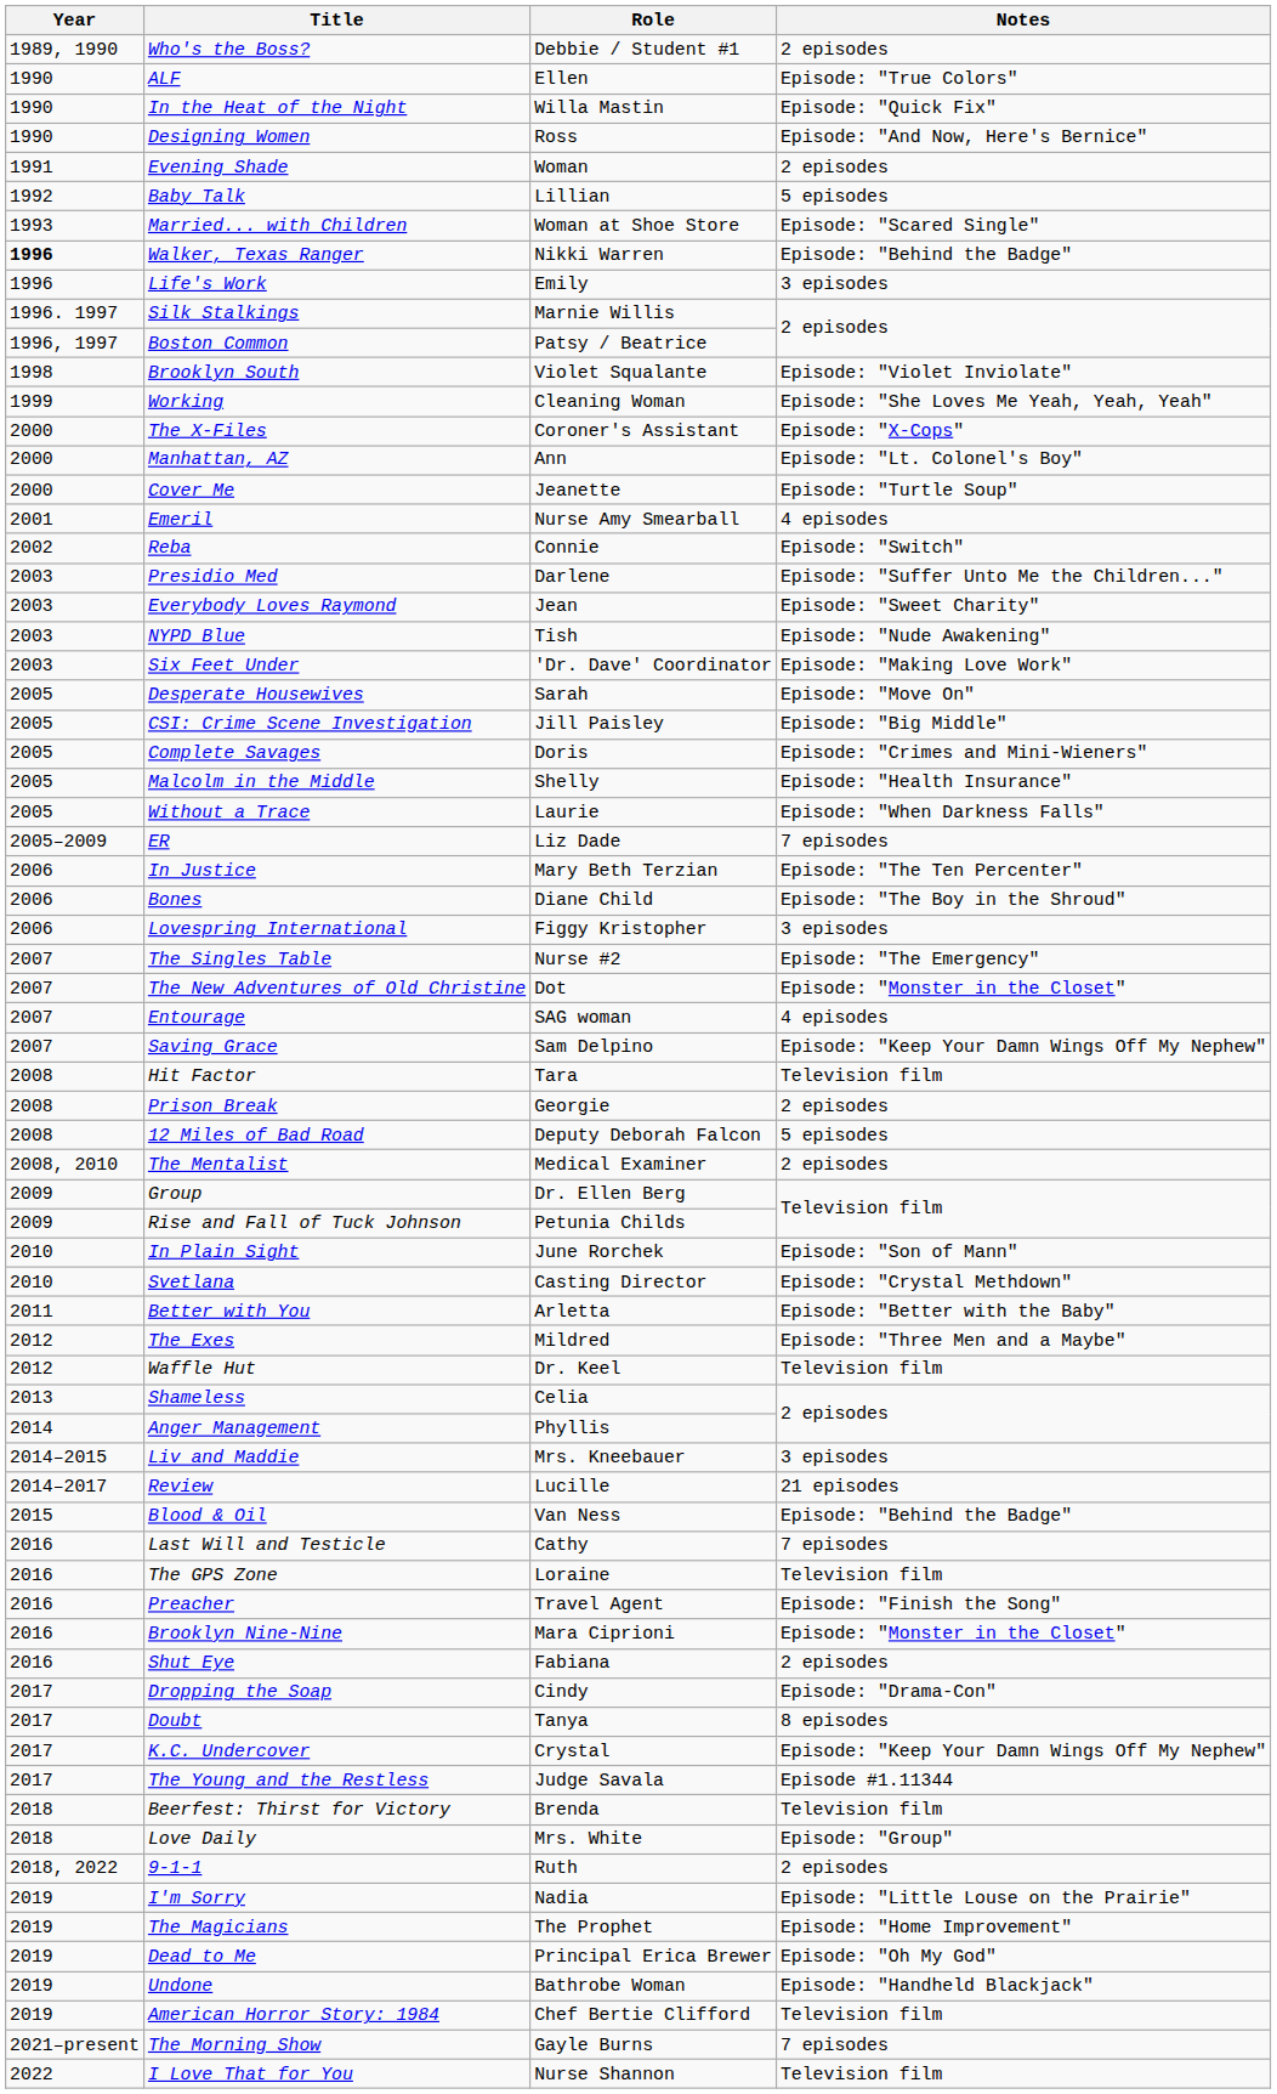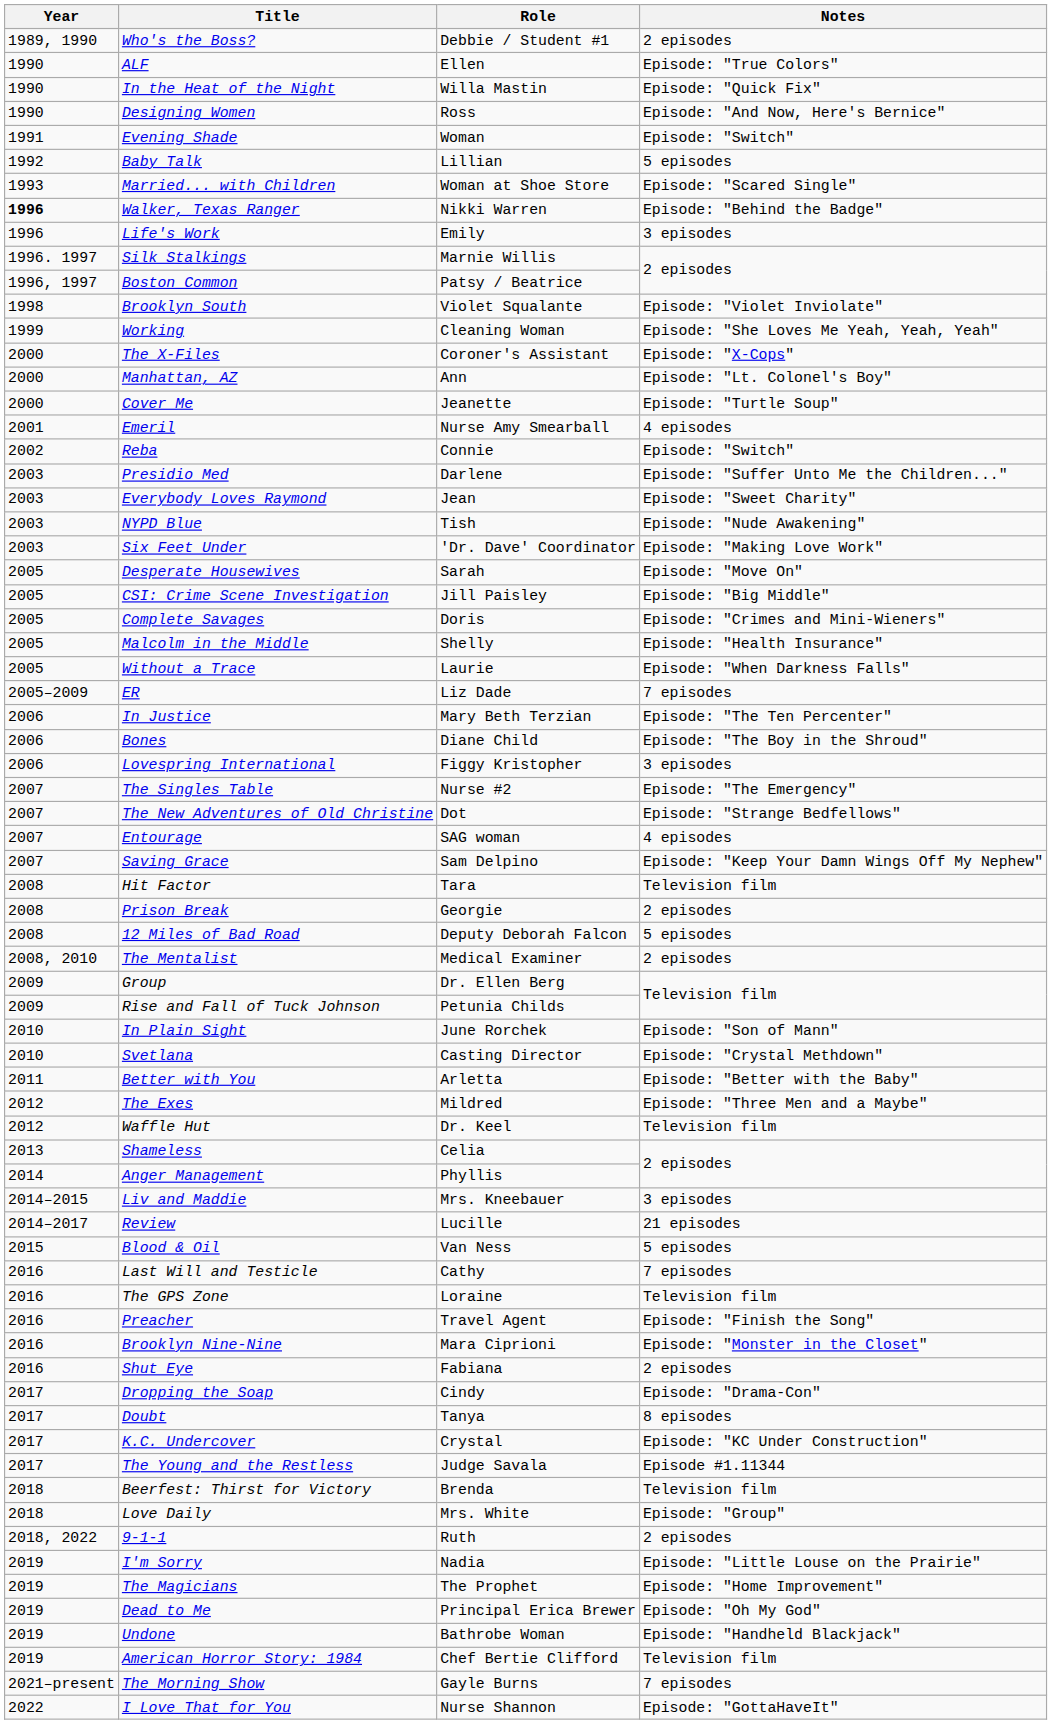Evening Shade | Notes: 2 episodes -> Episode: "Switch"
The New Adventures of Old Christine | Notes: Episode: "Monster in the Closet" -> Episode: "Strange Bedfellows"
Blood & Oil | Notes: Episode: "Behind the Badge" -> 5 episodes
K.C. Undercover | Notes: Episode: "Keep Your Damn Wings Off My Nephew" -> Episode: "KC Under Construction"
I Love That for You | Notes: Television film -> Episode: "GottaHaveIt"
